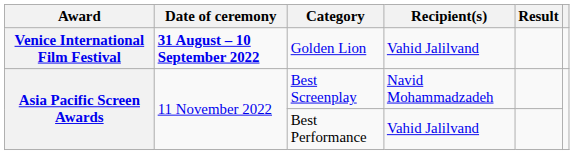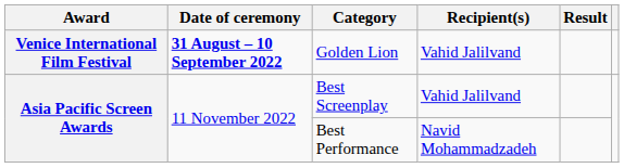Best Screenplay | Recipient(s): Navid Mohammadzadeh -> Vahid Jalilvand
Best Performance | Recipient(s): Vahid Jalilvand -> Navid Mohammadzadeh
